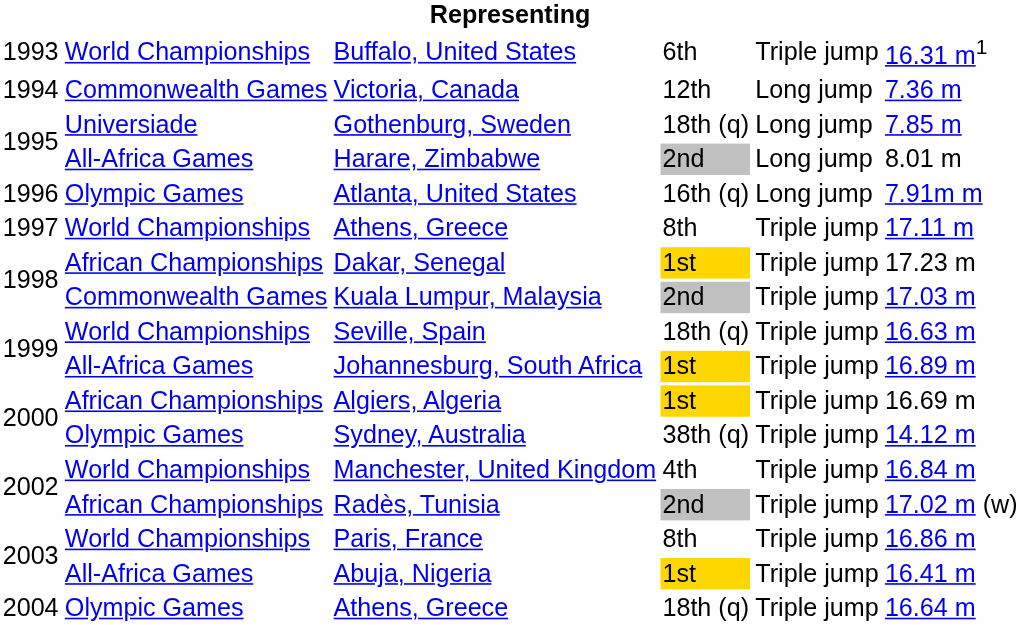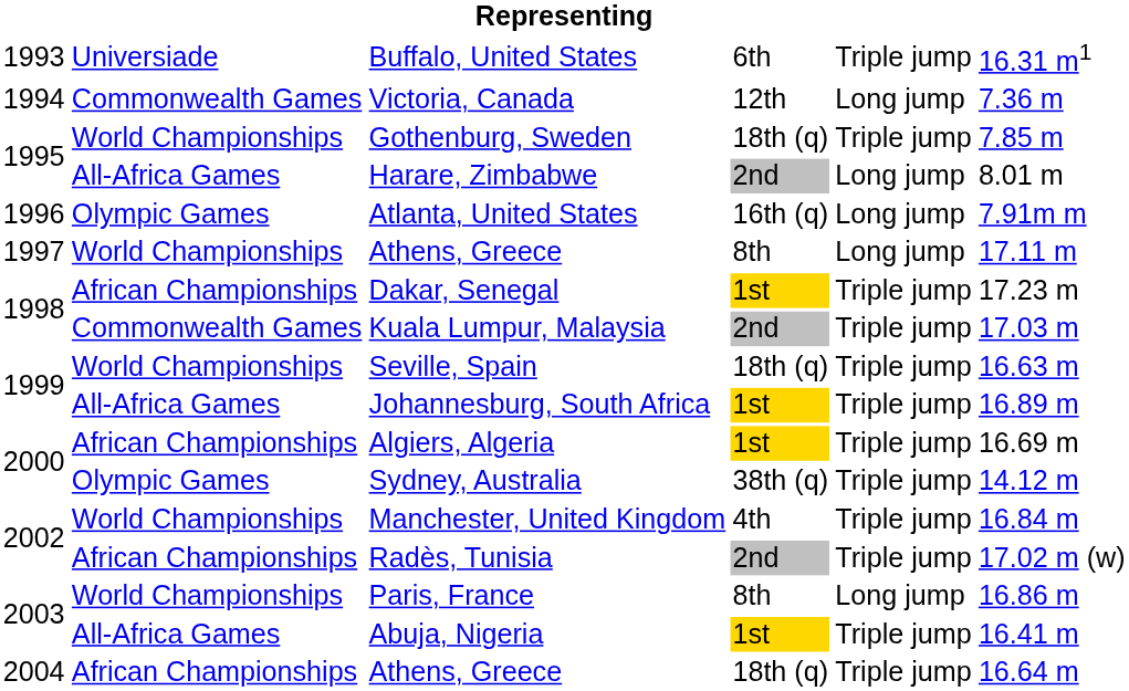Buffalo, United States | column 2: World Championships -> Universiade
Gothenburg, Sweden | column 2: Universiade -> World Championships
Gothenburg, Sweden | column 5: Long jump -> Triple jump
1997 / Athens, Greece | column 5: Triple jump -> Long jump
Paris, France | column 5: Triple jump -> Long jump
2004 / Athens, Greece | column 2: Olympic Games -> African Championships
